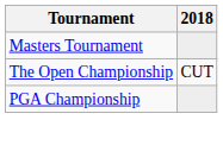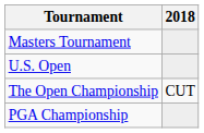+ row: U.S. Open
